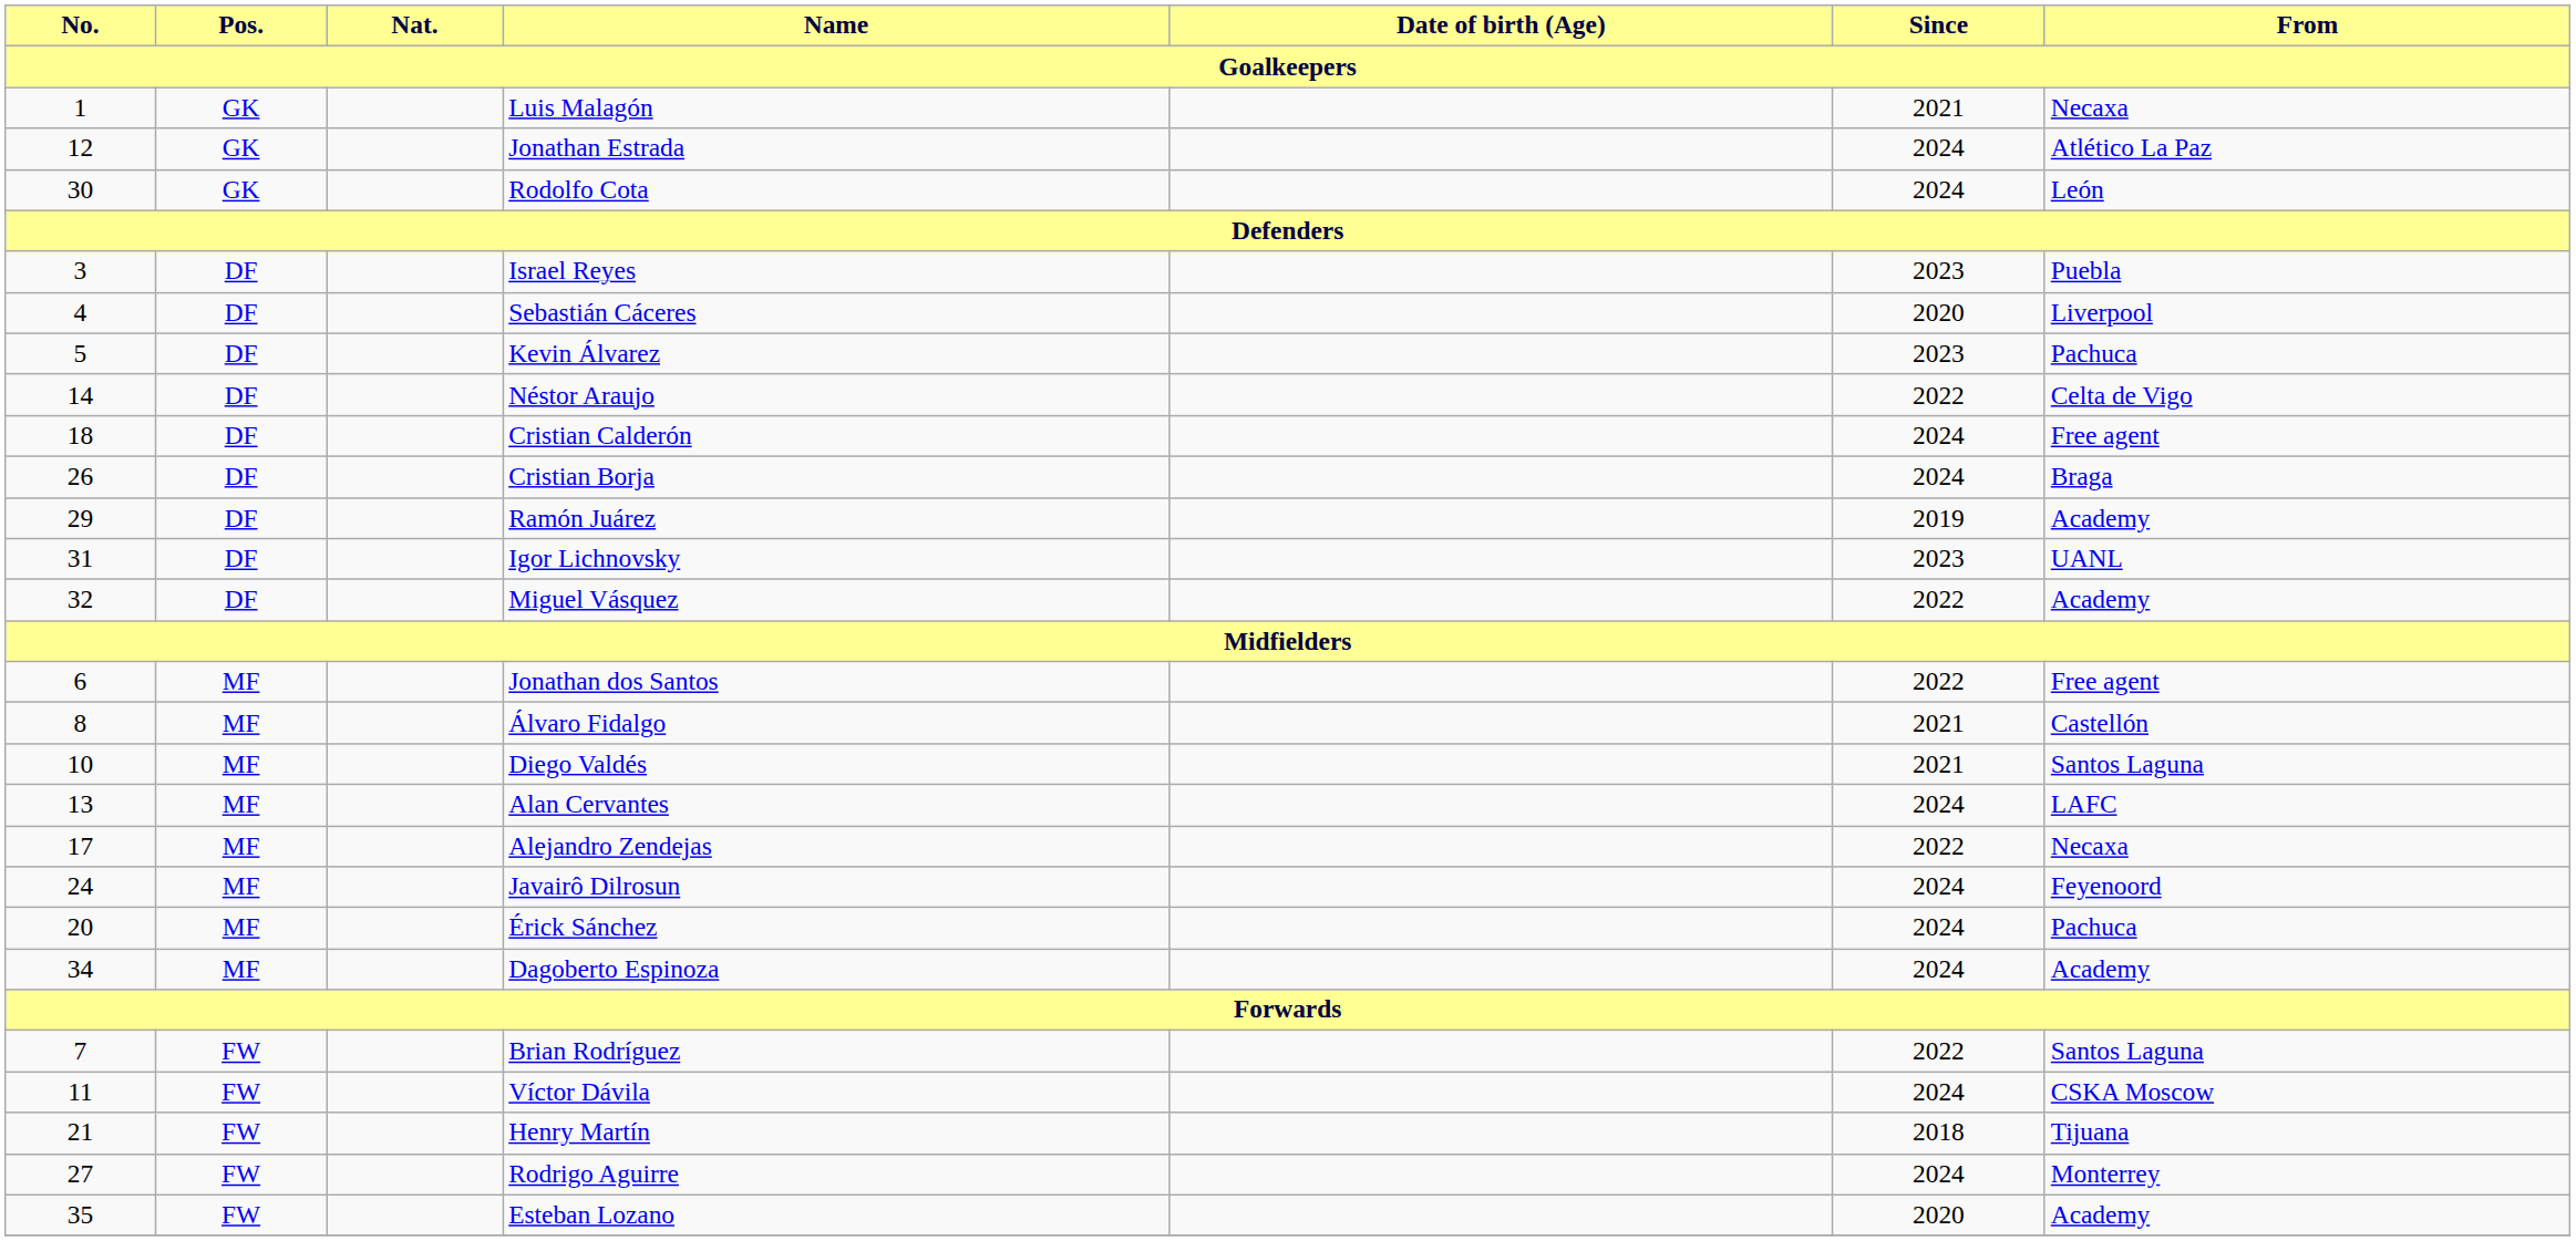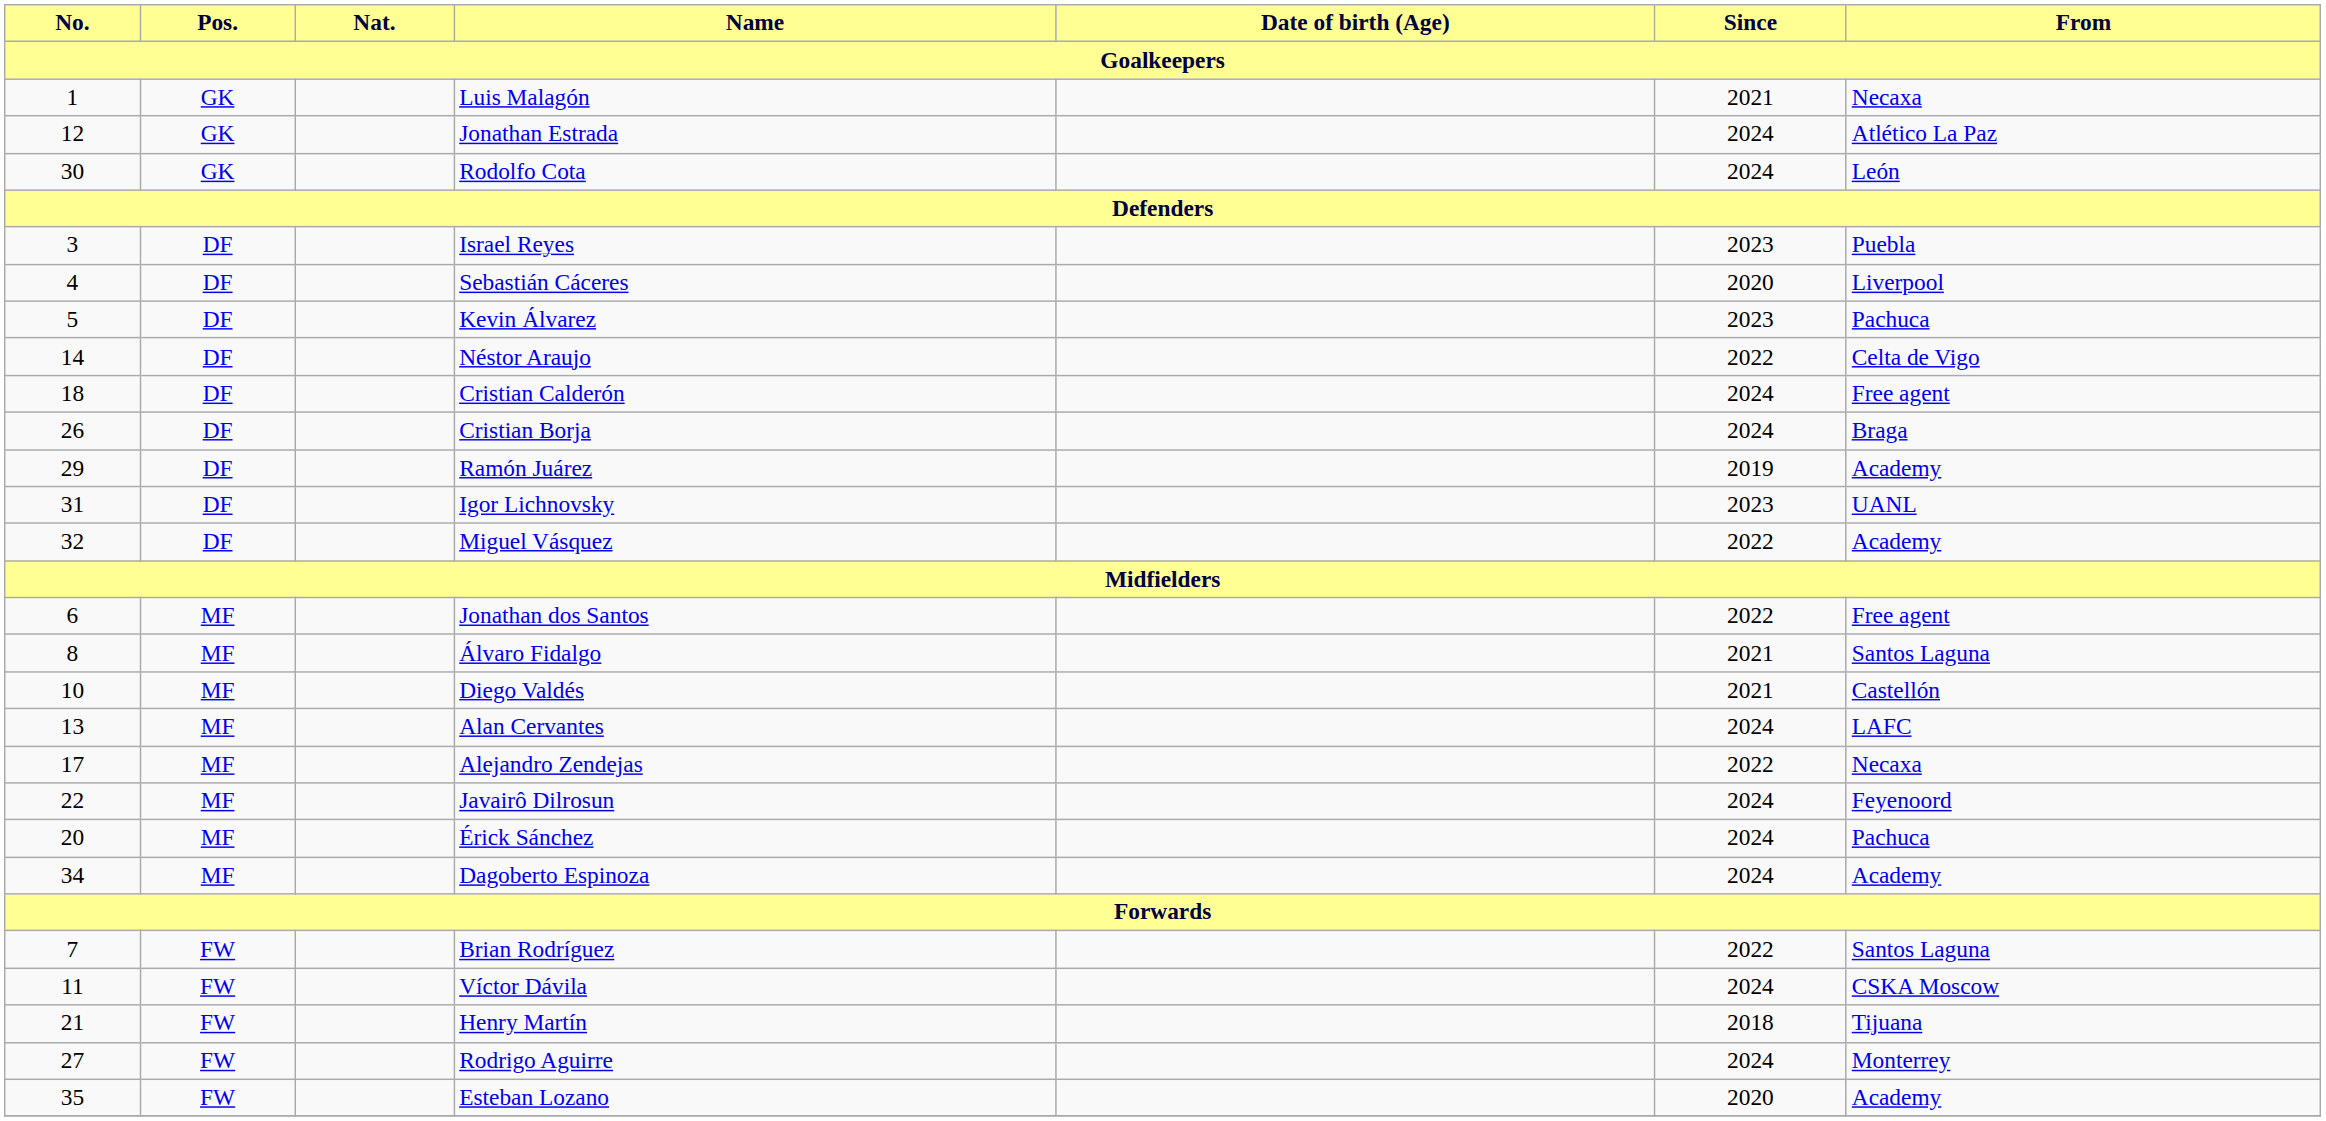Álvaro Fidalgo | From / Goalkeepers: Castellón -> Santos Laguna
Diego Valdés | From / Goalkeepers: Santos Laguna -> Castellón
Javairô Dilrosun | No. / Goalkeepers: 24 -> 22
